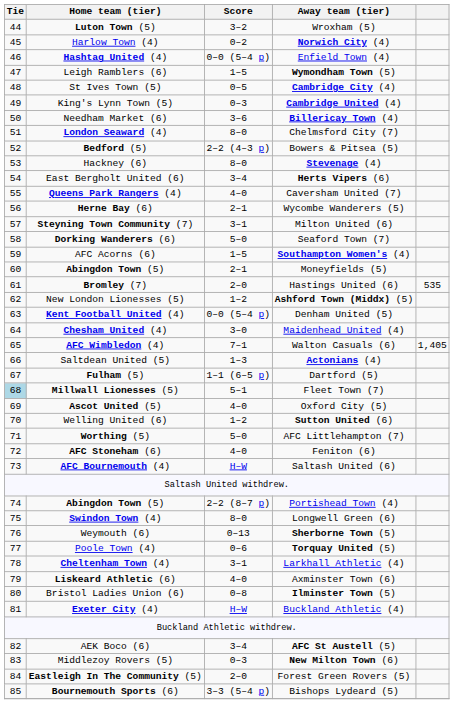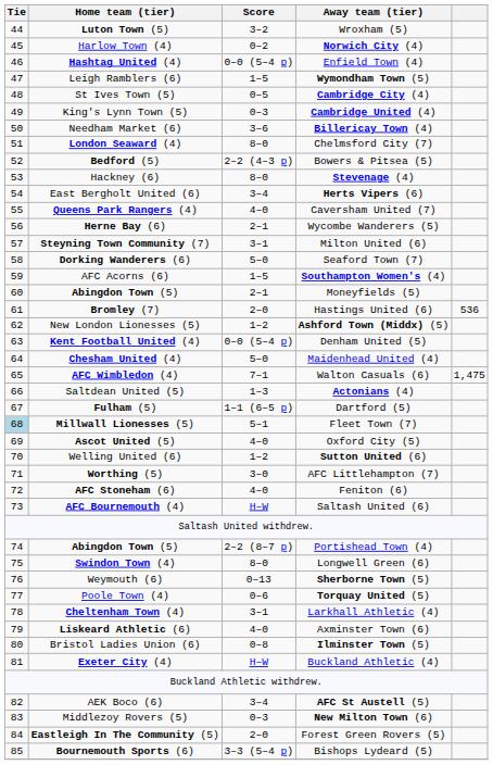Hastings United (6) | column 5: 535 -> 536
Maidenhead United (4) | Score: 3–0 -> 5–0
Walton Casuals (6) | column 5: 1,405 -> 1,475
AFC Littlehampton (7) | Score: 5–0 -> 3–0
